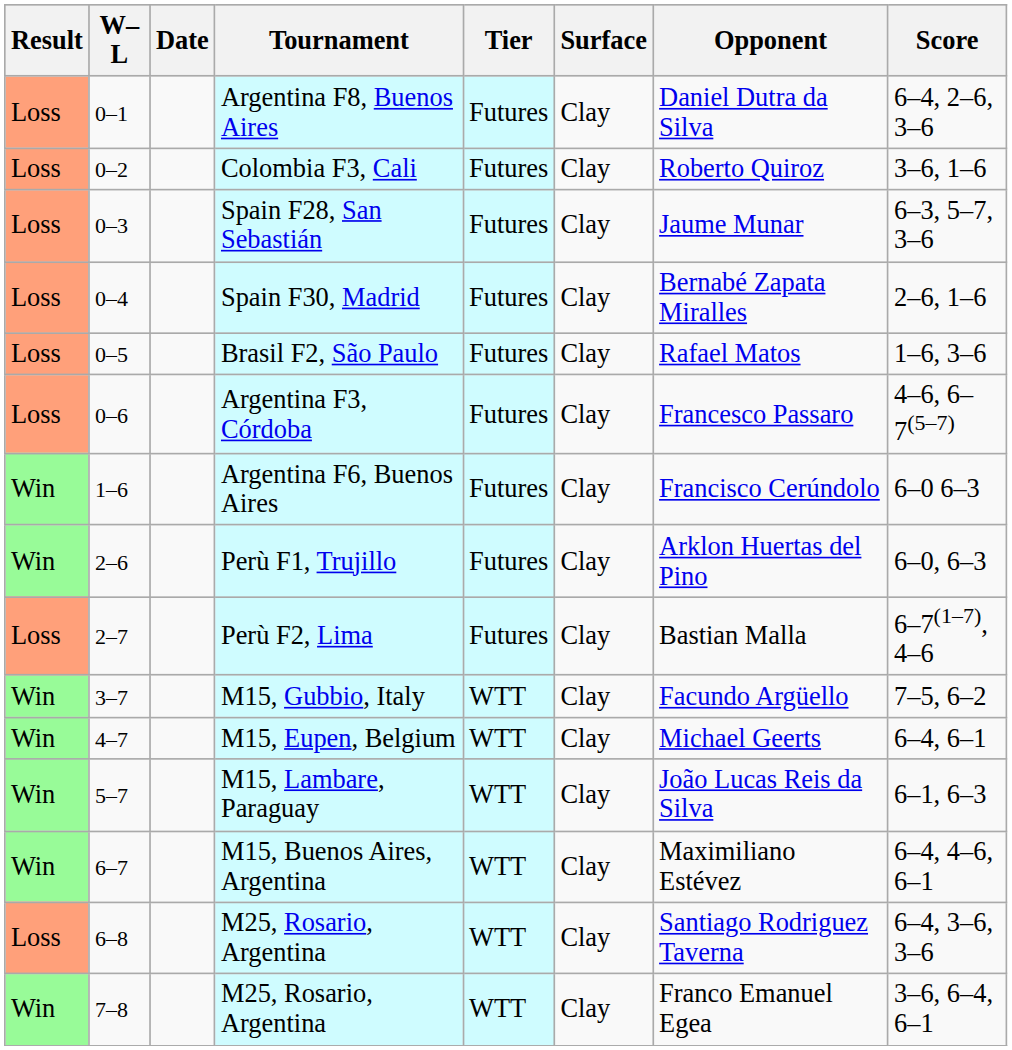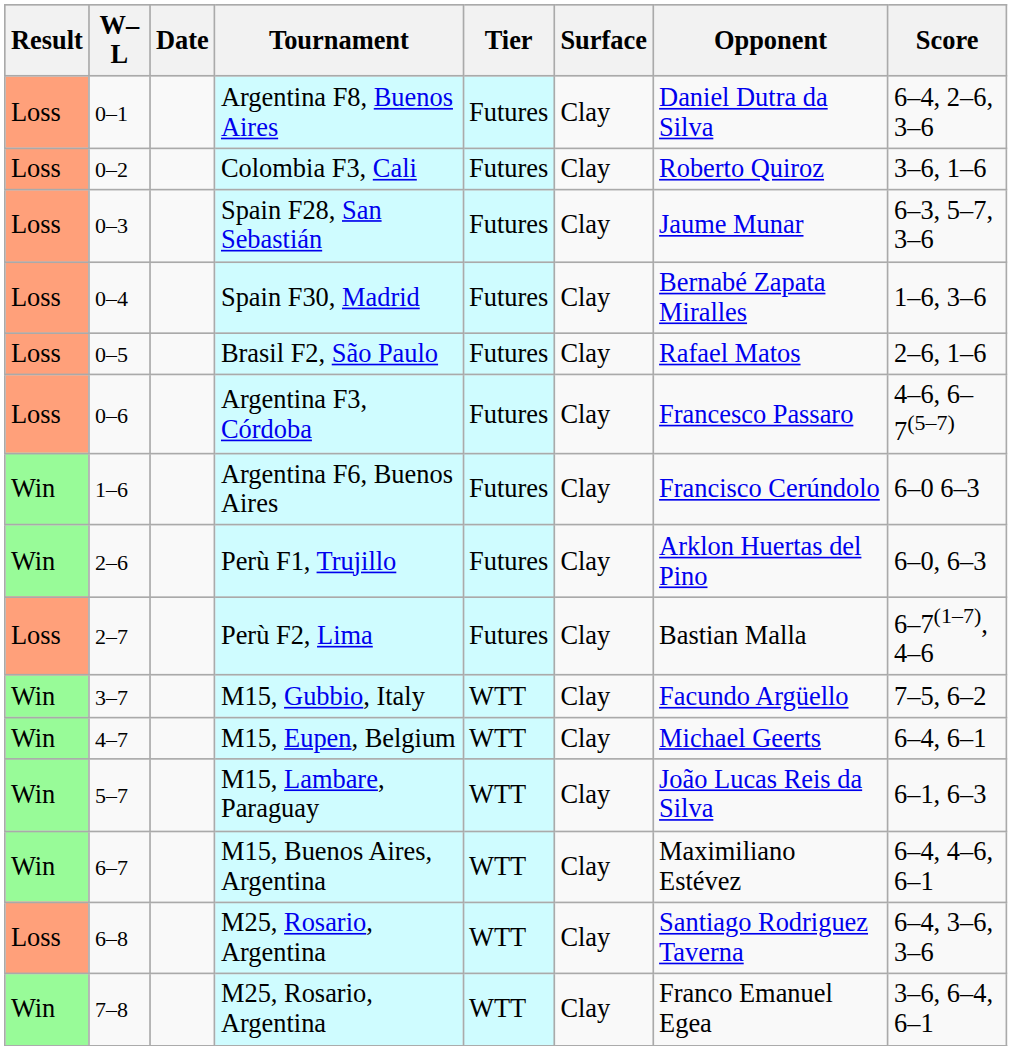Spain F30, Madrid | Score: 2–6, 1–6 -> 1–6, 3–6
Brasil F2, São Paulo | Score: 1–6, 3–6 -> 2–6, 1–6
